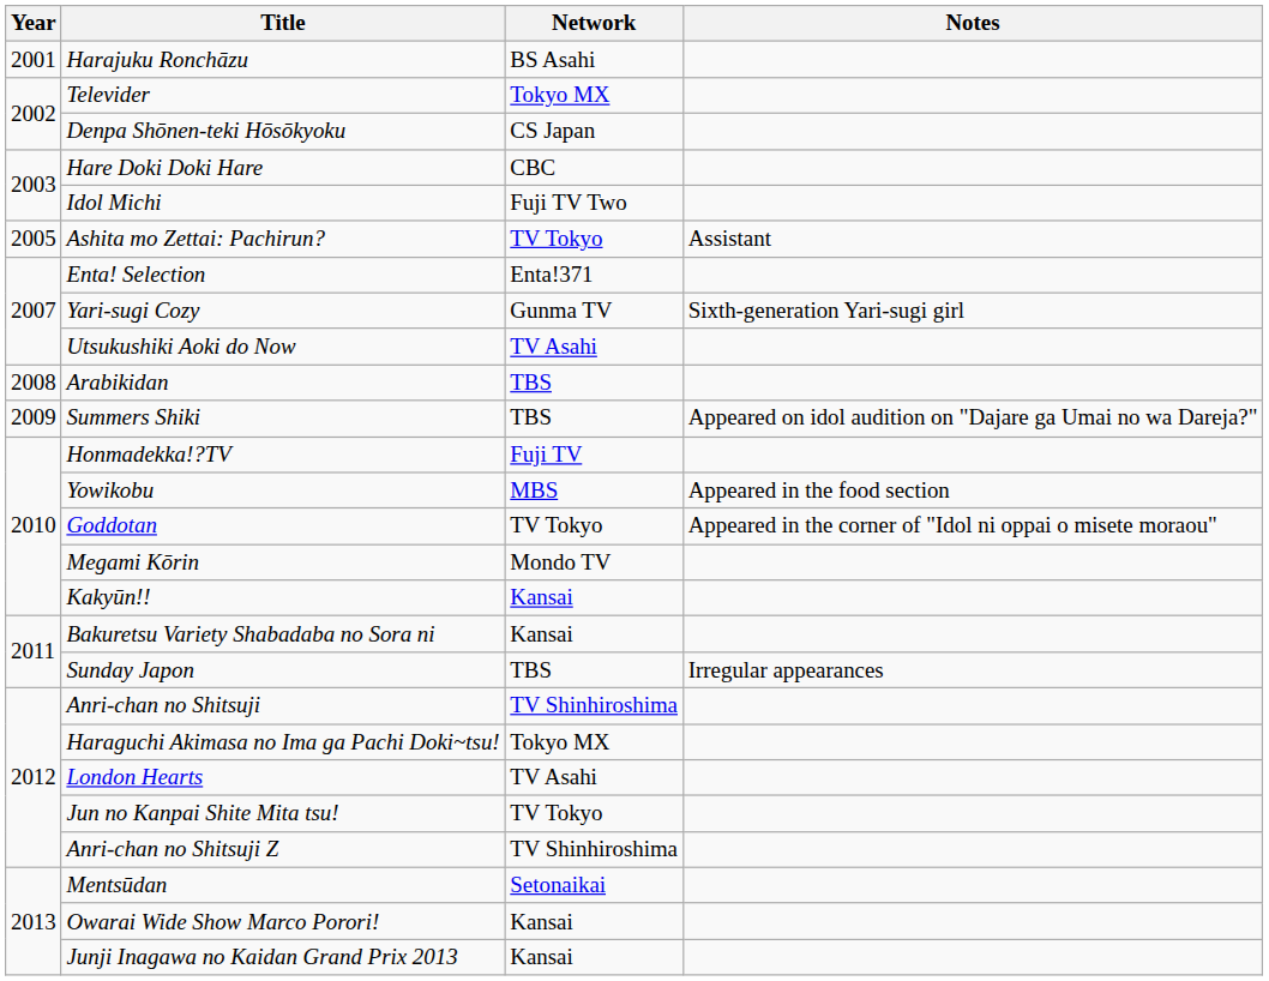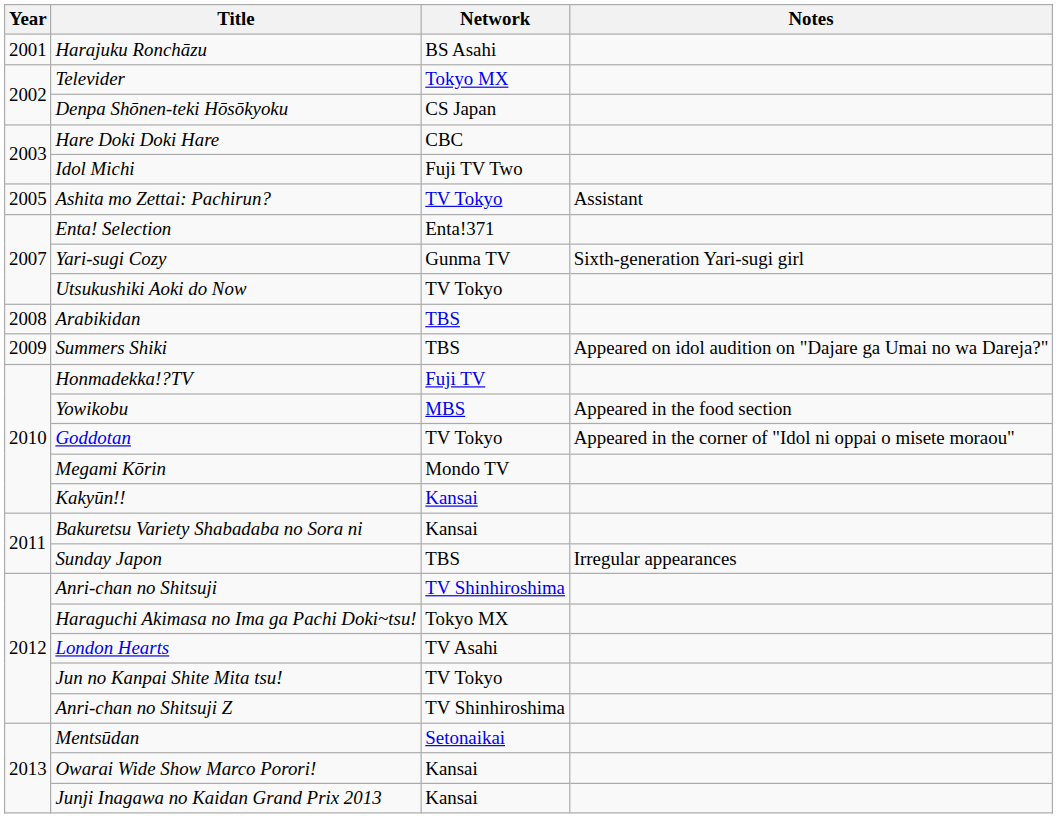Utsukushiki Aoki do Now | Network: TV Asahi -> TV Tokyo
